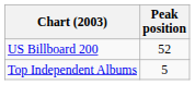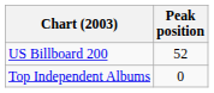Top Independent Albums | Peak position: 5 -> 0
